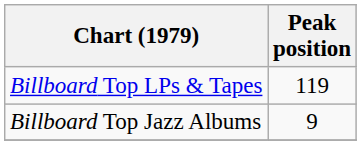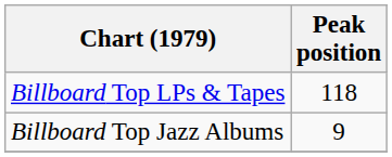Billboard Top LPs & Tapes | Peak position: 119 -> 118
